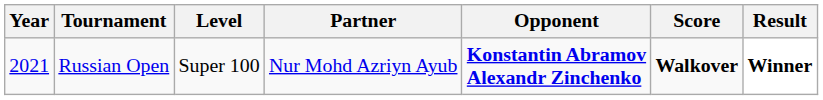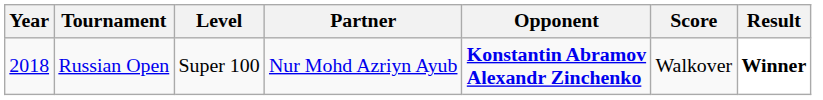Russian Open | Year: 2021 -> 2018
Russian Open | Score: bold -> normal
